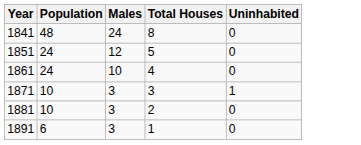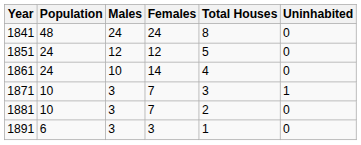+ column: Females | 24 | 12 | 14 | 7 | 7 | 3
